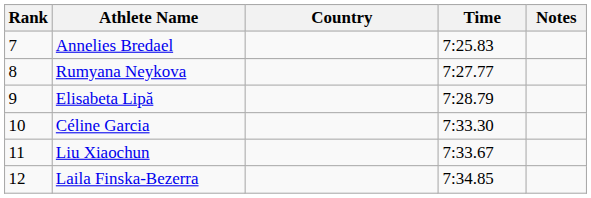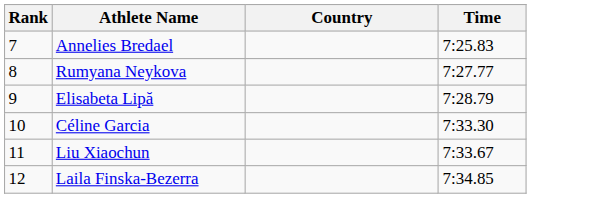- column: Notes
